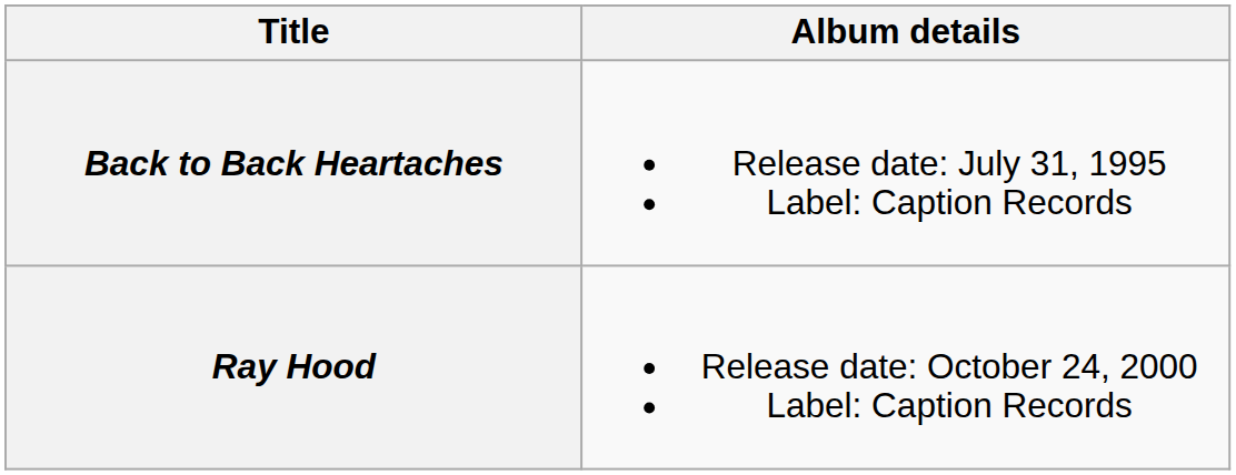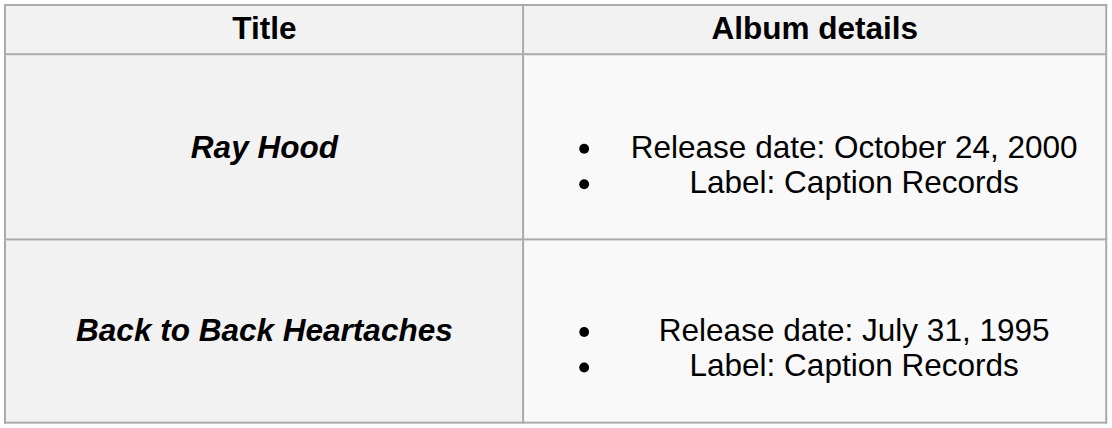rows swapped: Back to Back Heartaches <-> Ray Hood
